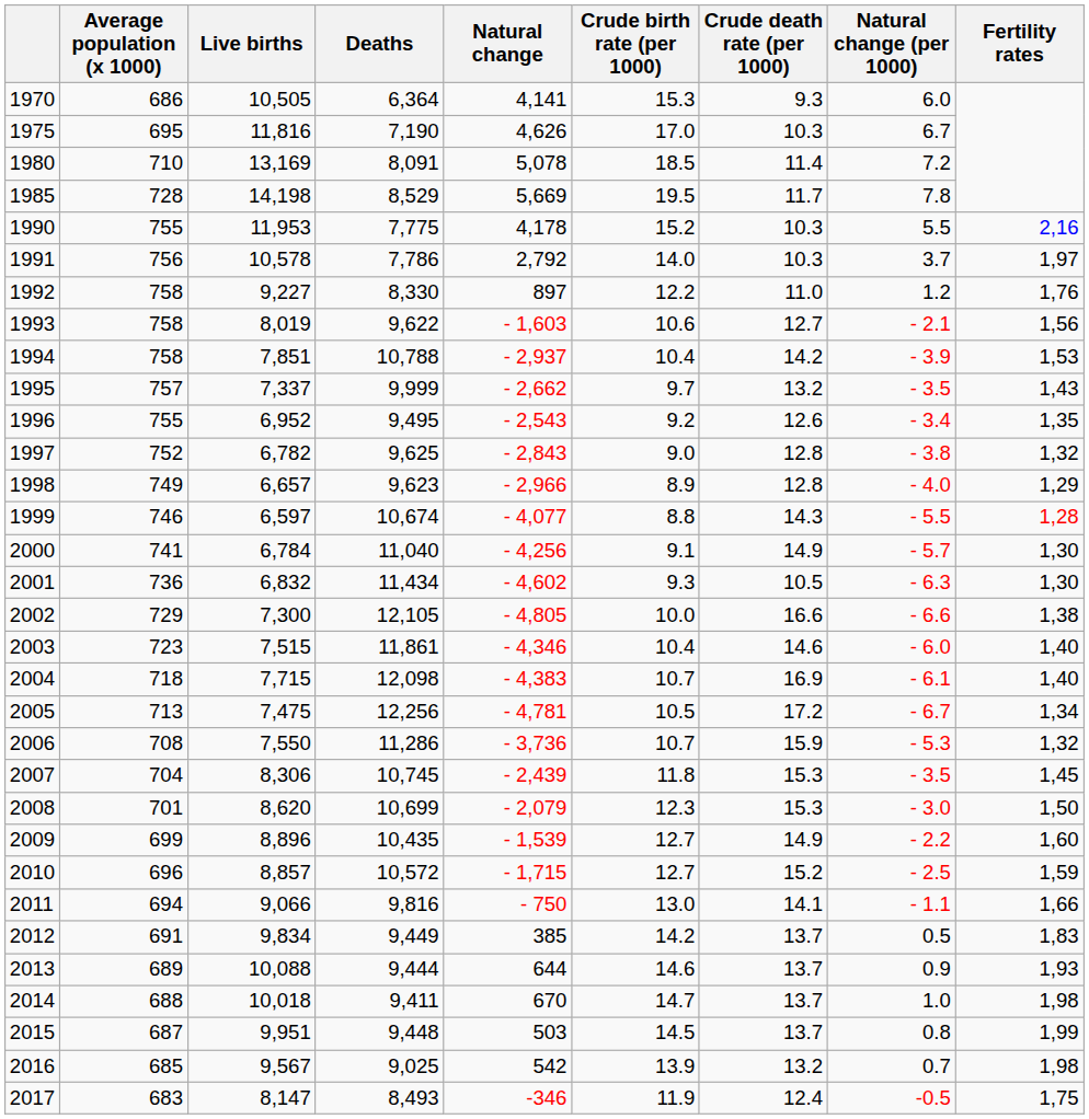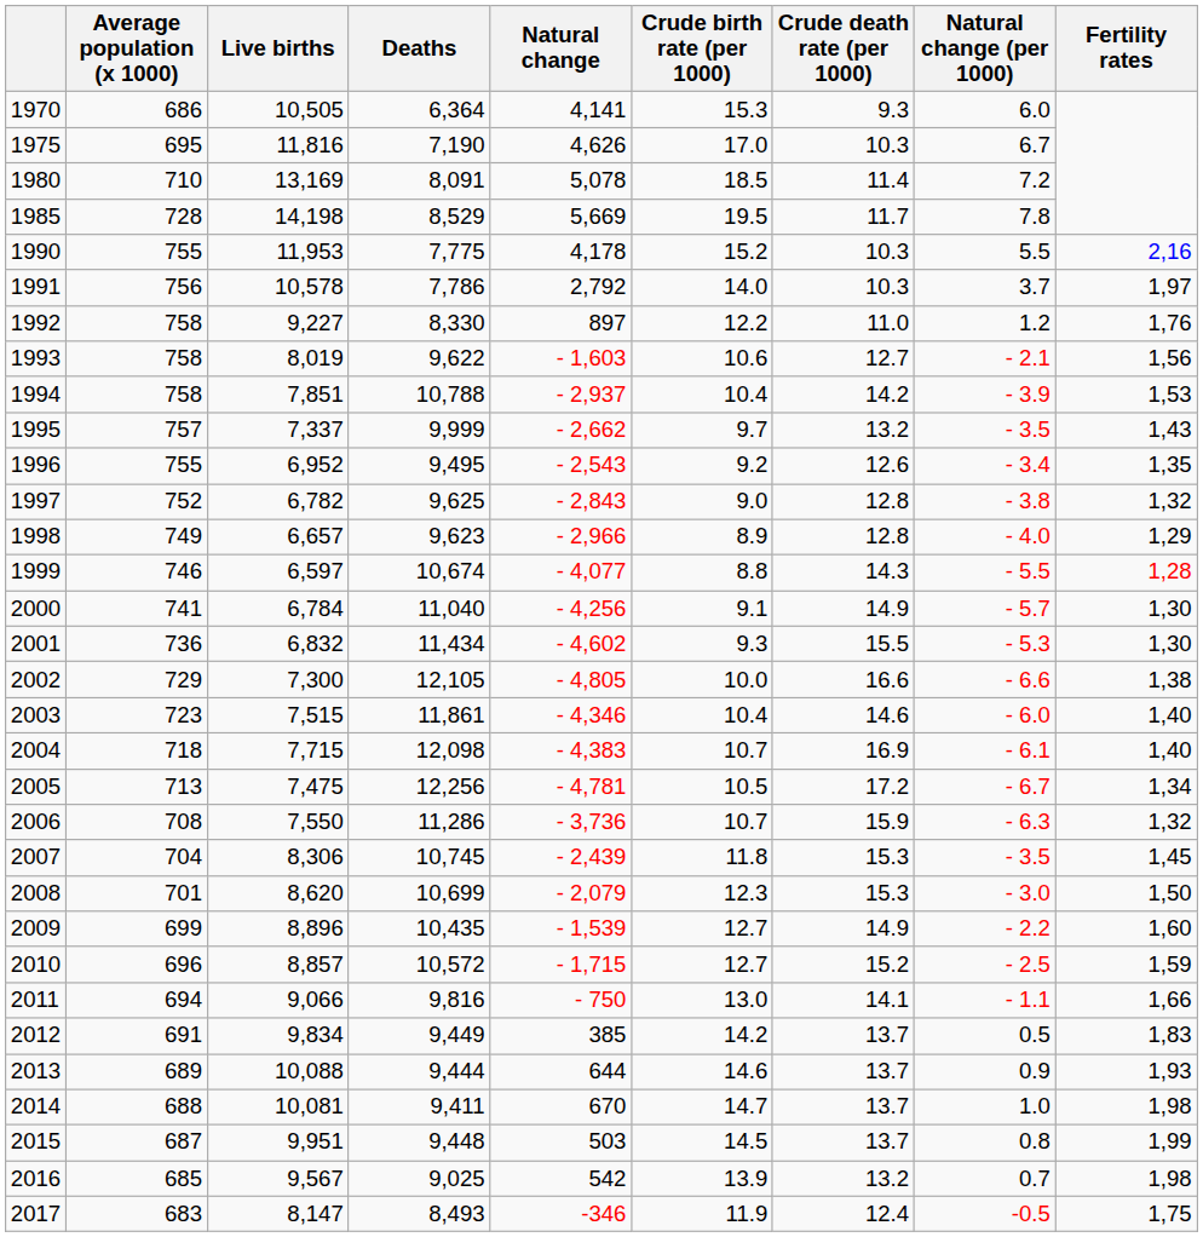2001 | Crude death rate (per 1000): 10.5 -> 15.5
2001 | Natural change (per 1000): - 6.3 -> - 5.3
2006 | Natural change (per 1000): - 5.3 -> - 6.3
2014 | Live births: 10,018 -> 10,081
